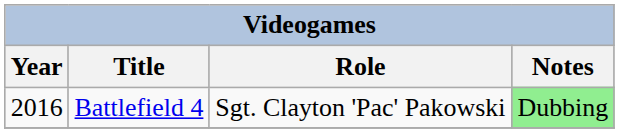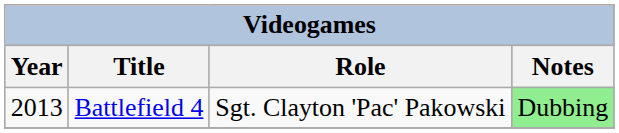Battlefield 4 | Year: 2016 -> 2013
